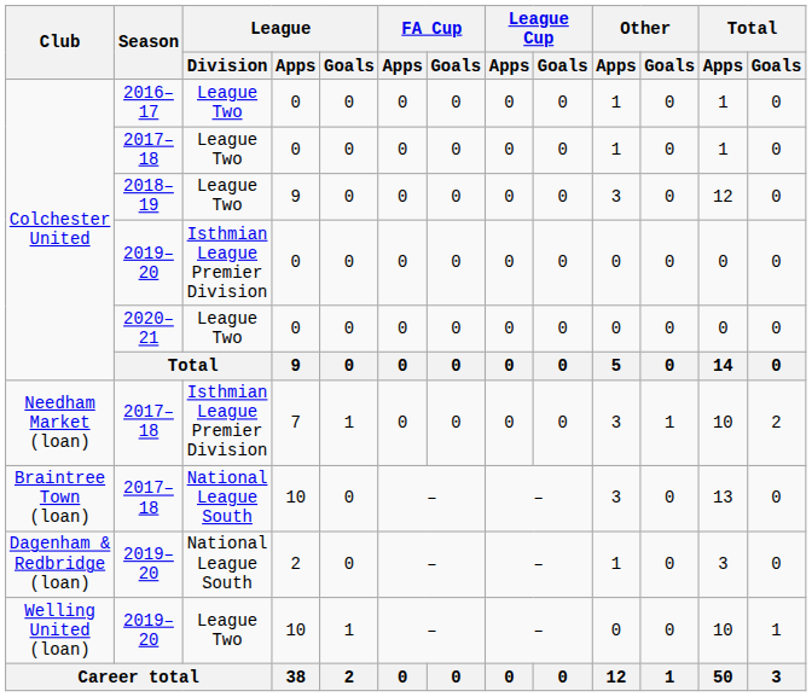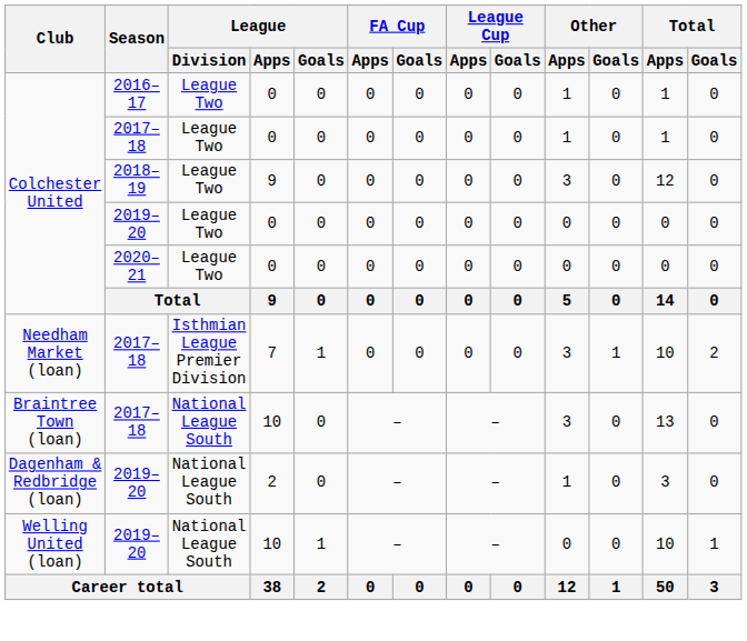Colchester United / 2019–20 | League / Division: Isthmian League Premier Division -> League Two
Welling United (loan) | League / Division: League Two -> National League South
